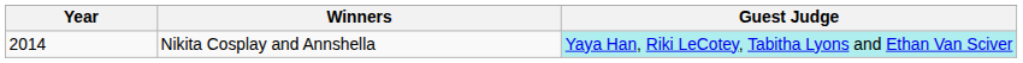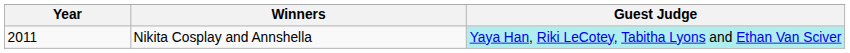Nikita Cosplay and Annshella | Year: 2014 -> 2011
